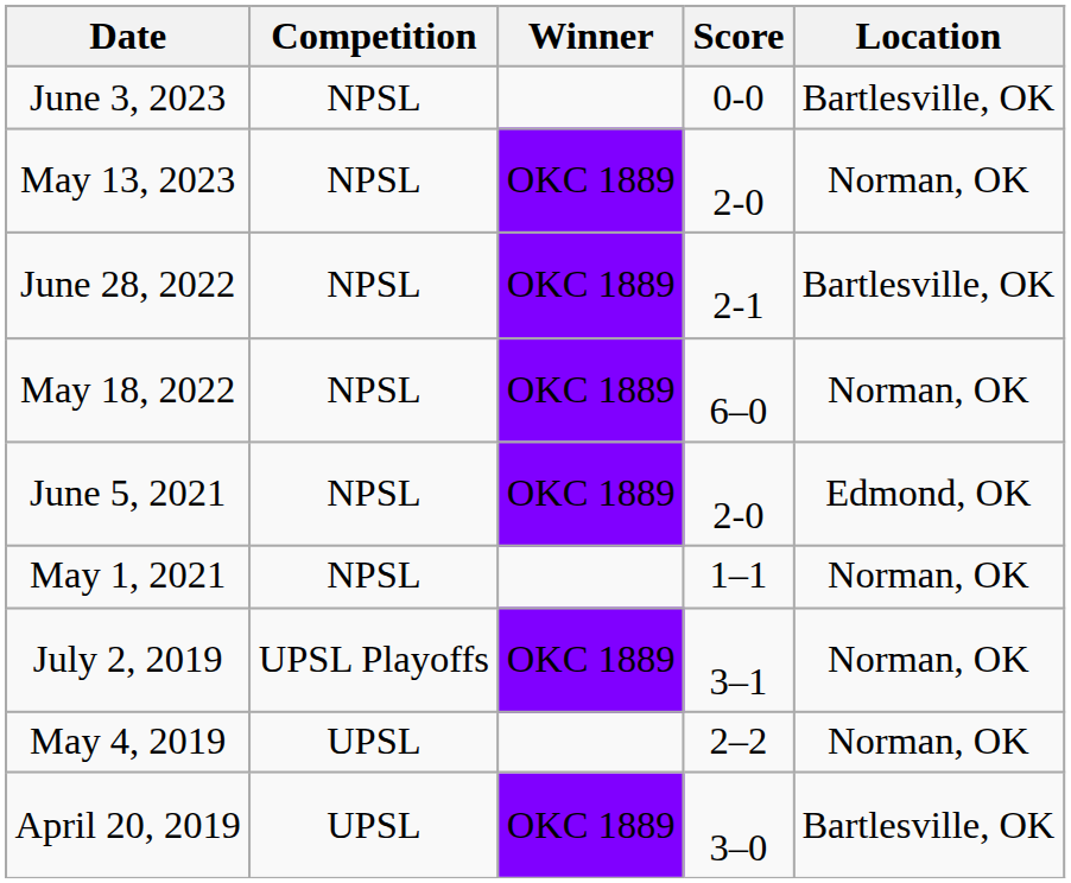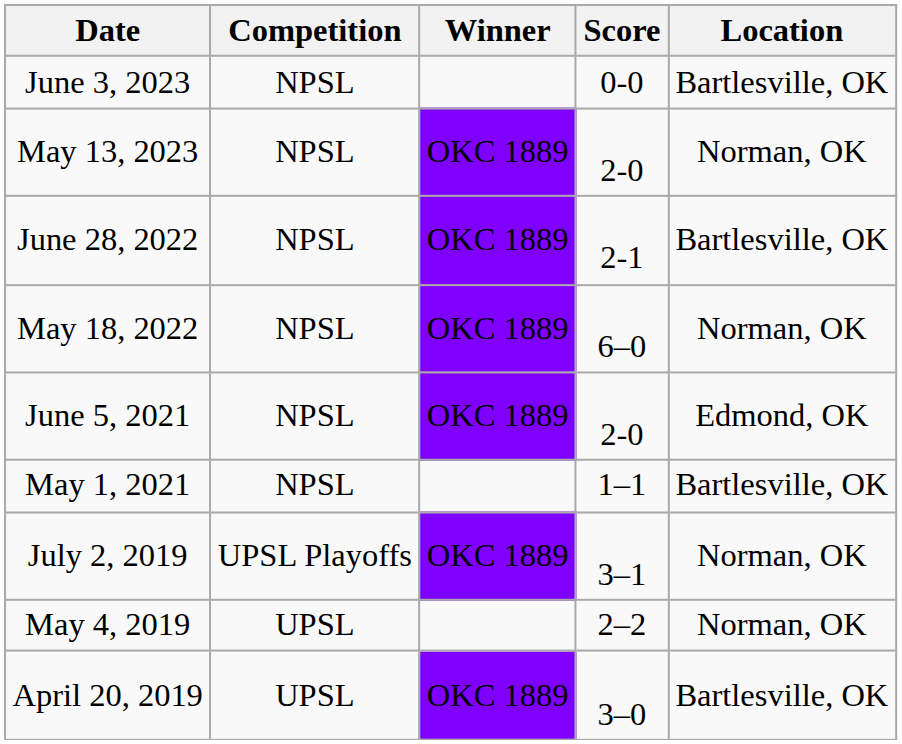May 1, 2021 | Location: Norman, OK -> Bartlesville, OK
